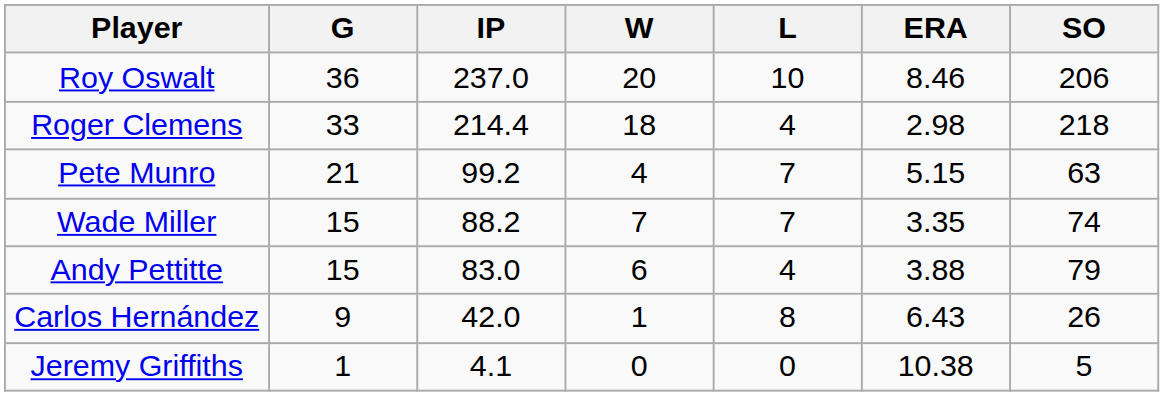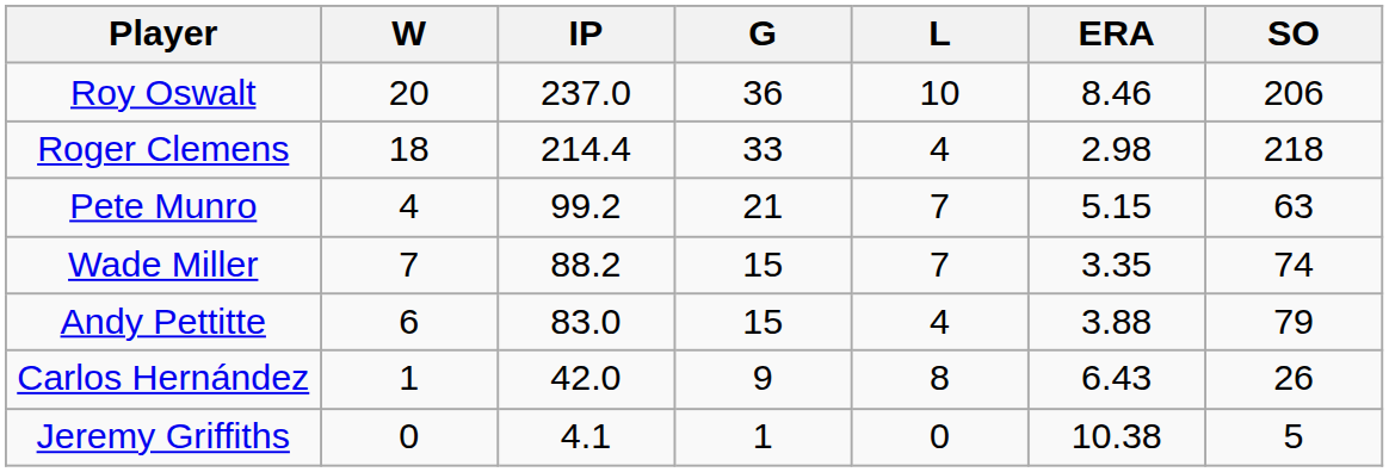columns swapped: G <-> W
